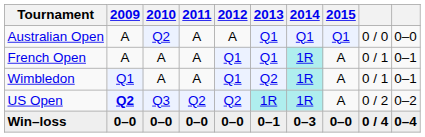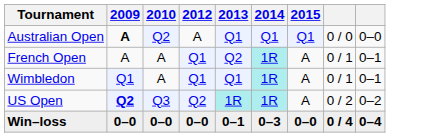- column: 2011 | A | A | A | Q2 | 0–0
Australian Open | 2009: normal -> bold
French Open | 2013: Q1 -> Q2
Wimbledon | 2013: Q2 -> Q1
